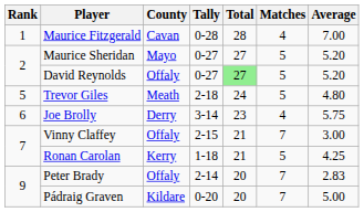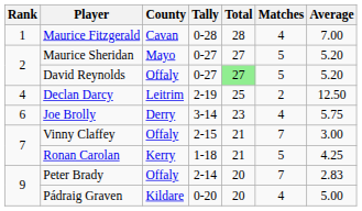+ row: 4 | Declan Darcy | Leitrim | 2-19 | 25 | 2 | 12.50
- row: 5 | Trevor Giles | Meath | 2-18 | 24 | 5 | 4.80
Pádraig Graven | Matches: 7 -> 4
